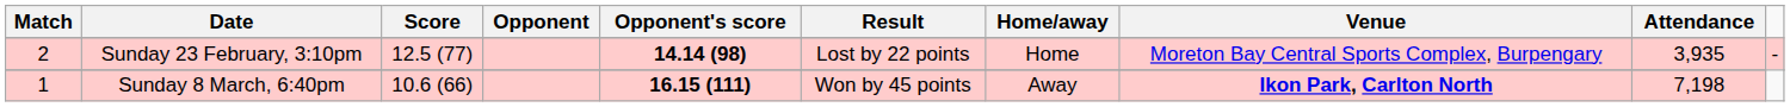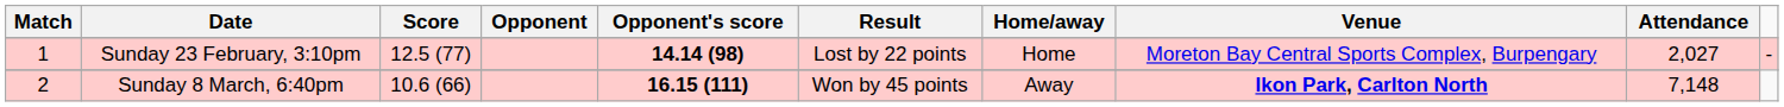Sunday 23 February, 3:10pm | Match: 2 -> 1
Sunday 23 February, 3:10pm | Attendance: 3,935 -> 2,027
Sunday 8 March, 6:40pm | Match: 1 -> 2
Sunday 8 March, 6:40pm | Attendance: 7,198 -> 7,148
